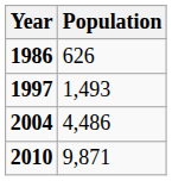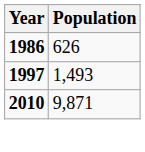- row: 2004 | 4,486
